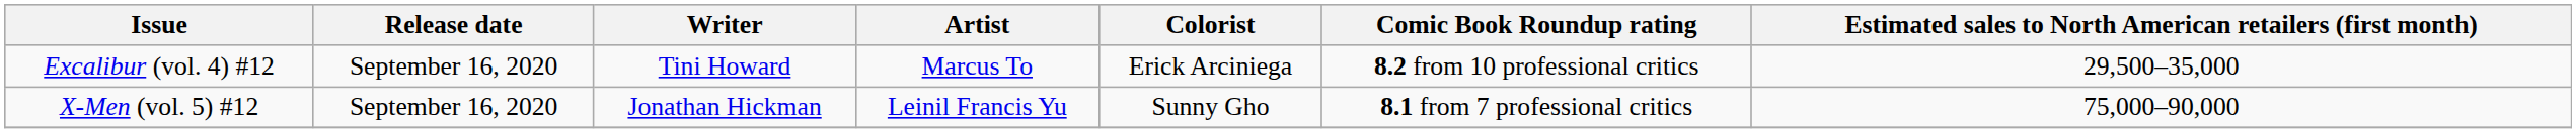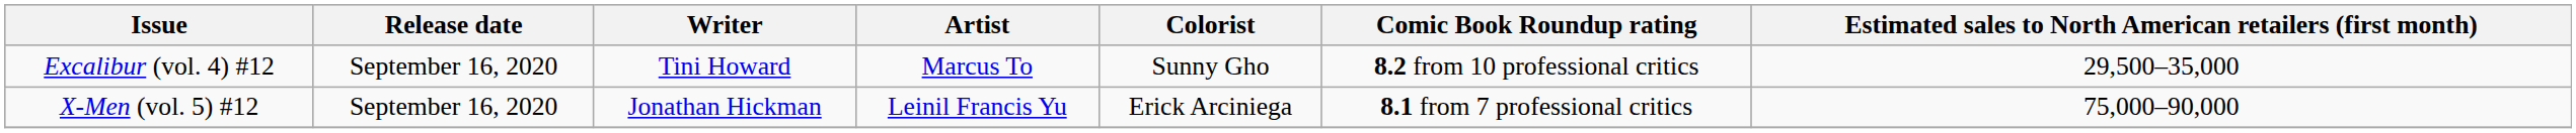Excalibur (vol. 4) #12 | Colorist: Erick Arciniega -> Sunny Gho
X-Men (vol. 5) #12 | Colorist: Sunny Gho -> Erick Arciniega
